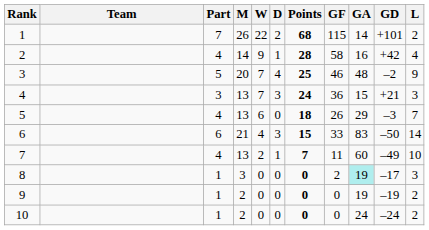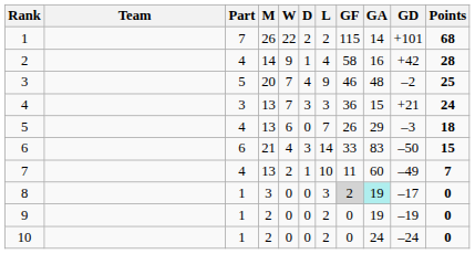columns swapped: L <-> Points
8 | GF: no background -> lightgrey background
